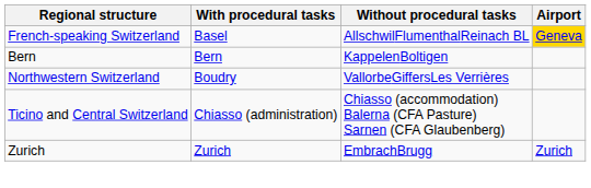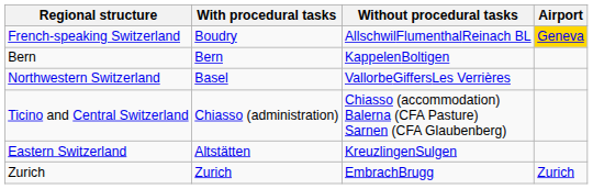French-speaking Switzerland | With procedural tasks: Basel -> Boudry
Northwestern Switzerland | With procedural tasks: Boudry -> Basel
+ row: Eastern Switzerland | Altstätten | KreuzlingenSulgen
